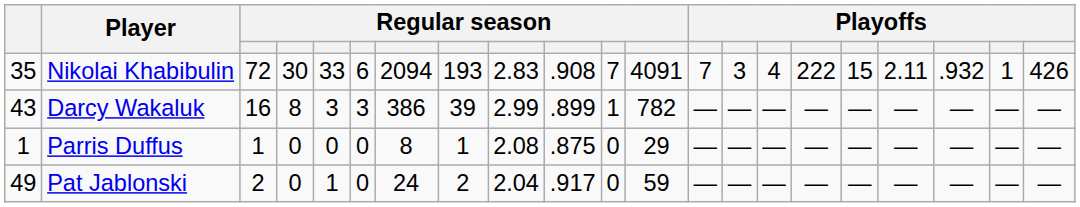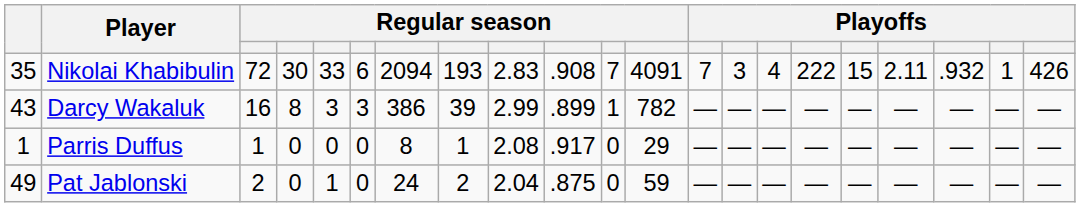Parris Duffus | column 10: .875 -> .917
Pat Jablonski | column 10: .917 -> .875
